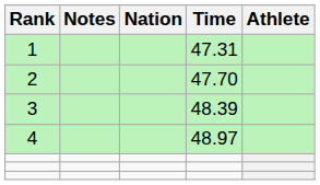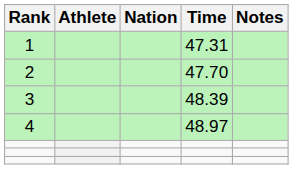columns swapped: Athlete <-> Notes
